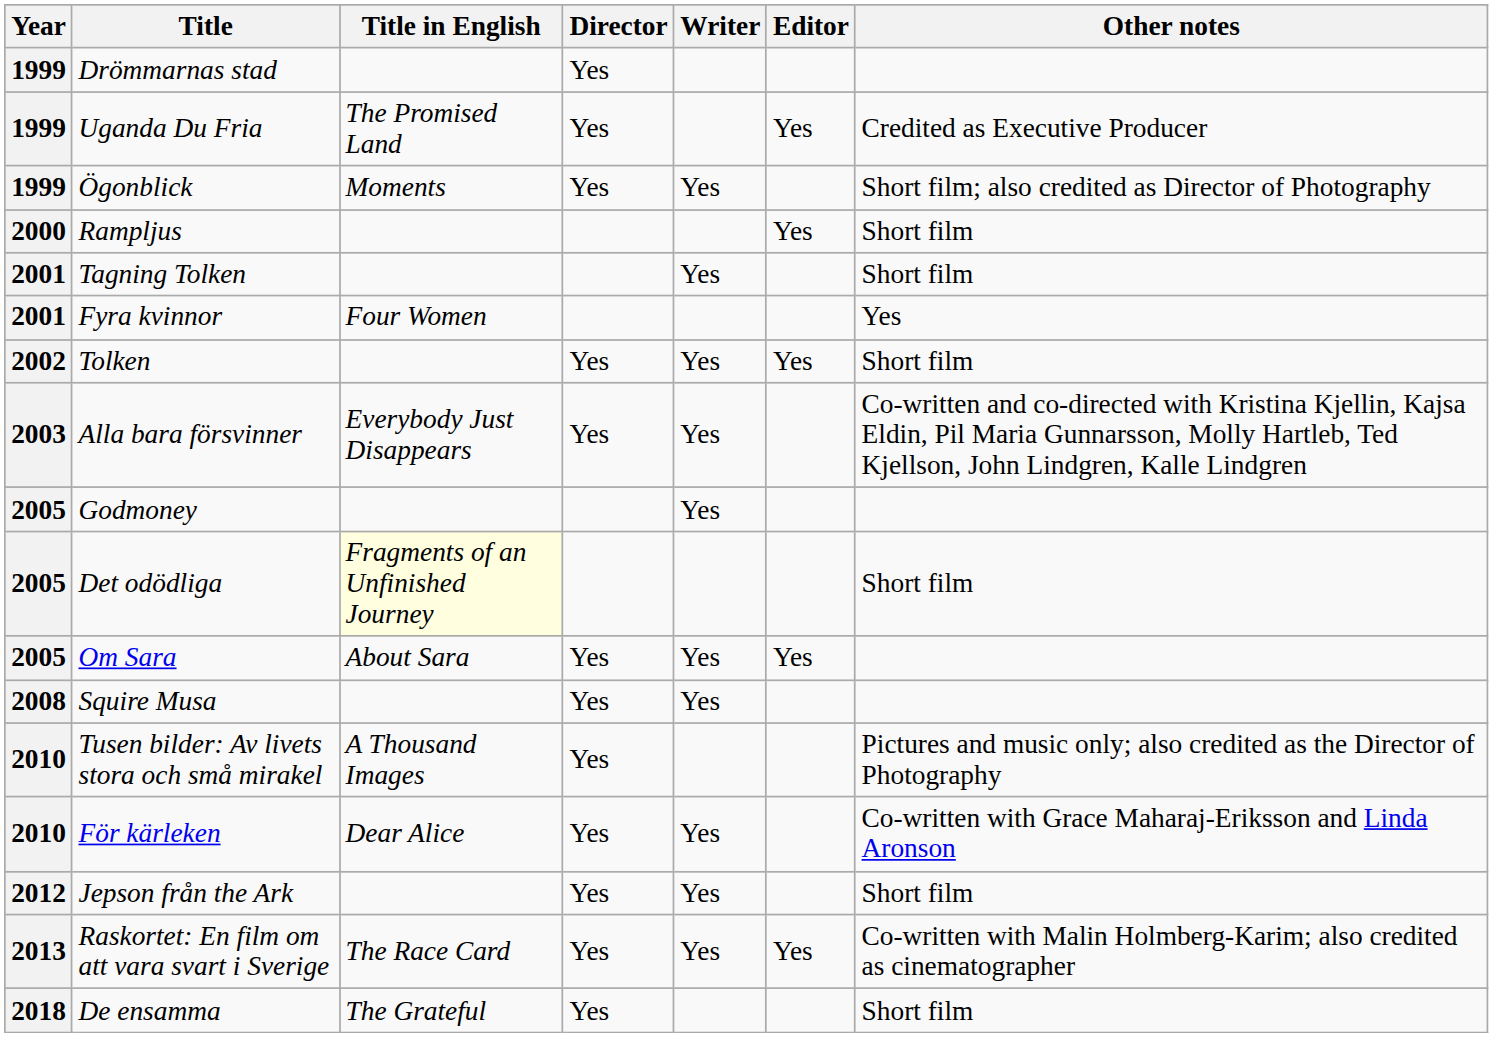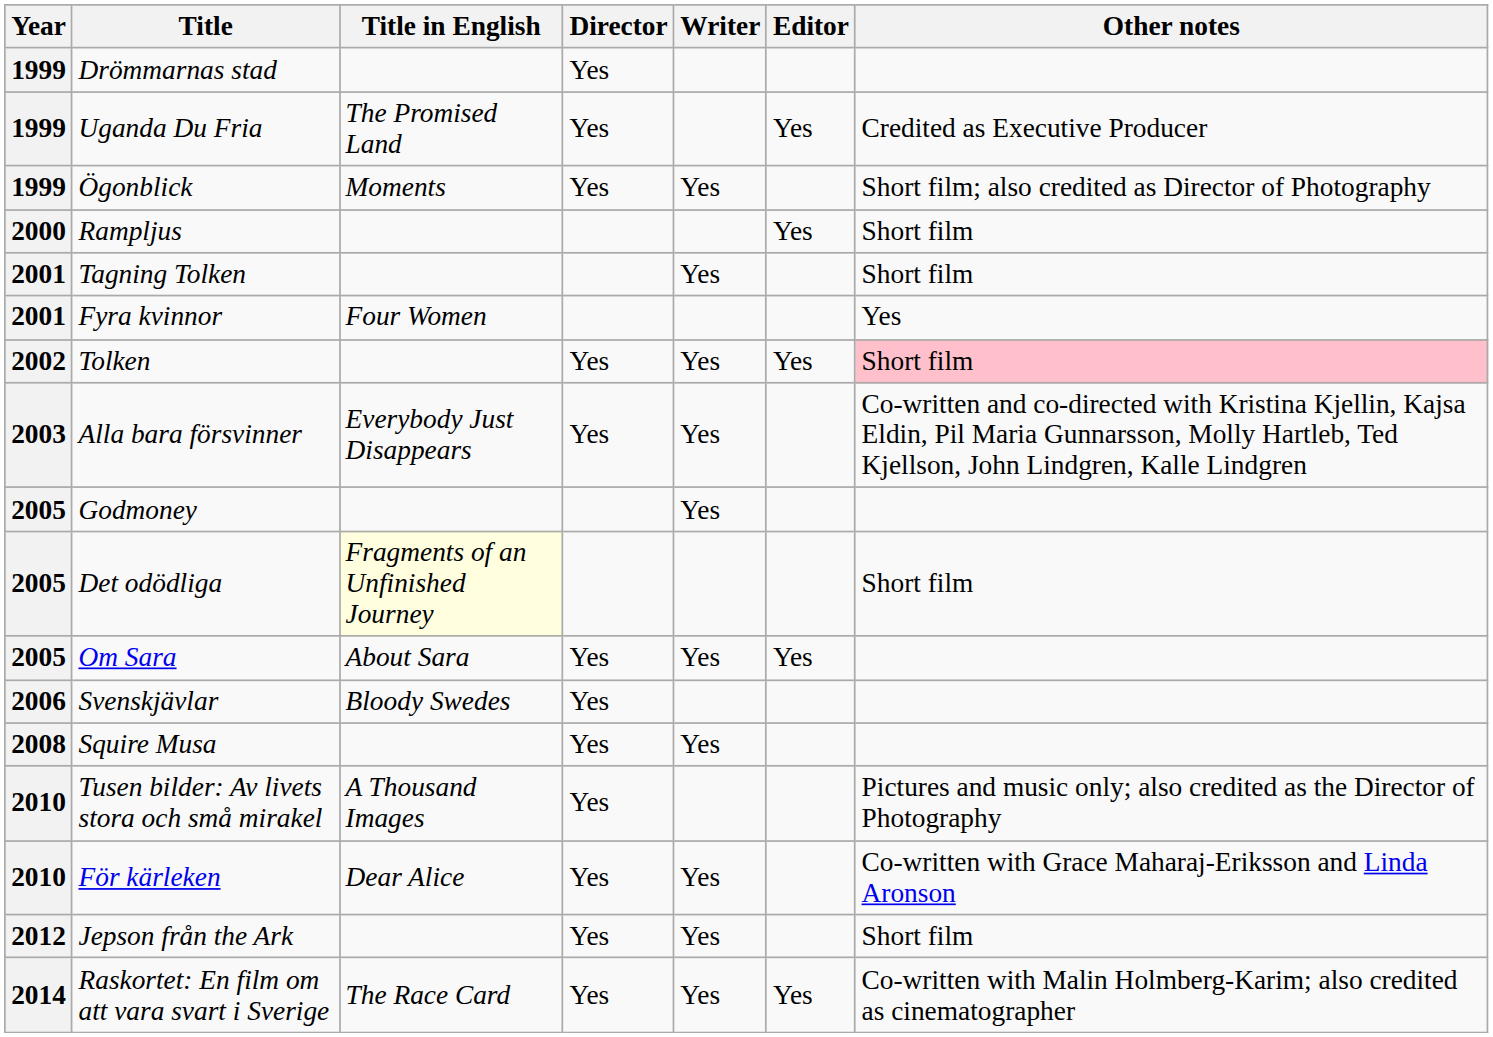Tolken | Other notes: no background -> pink background
+ row: 2006 | Svenskjävlar | Bloody Swedes | Yes
Raskortet: En film om att vara svart i Sverige | Year: 2013 -> 2014
- row: 2018 | De ensamma | The Grateful | Yes | Short film
